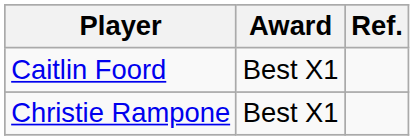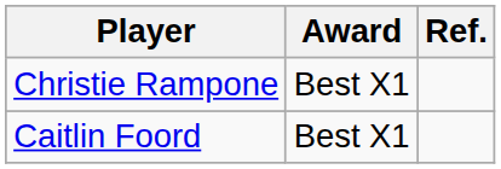rows swapped: Christie Rampone <-> Caitlin Foord
